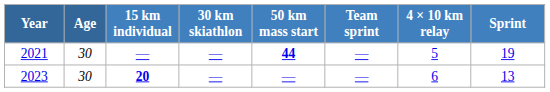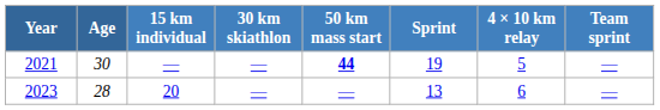columns swapped: Sprint <-> Team sprint
2023 | Age: 30 -> 28
2023 | 15 km individual: bold -> normal
